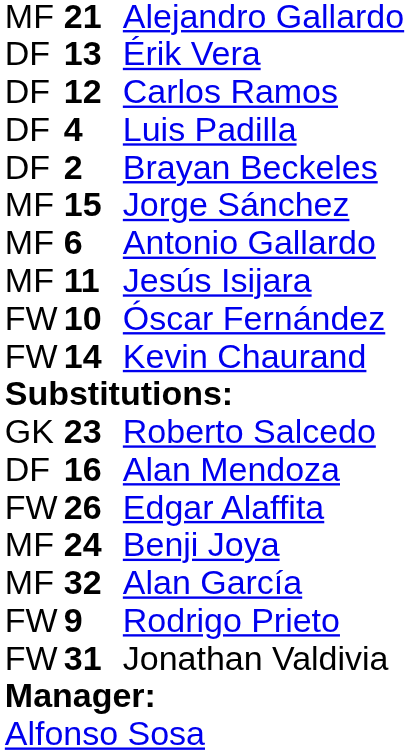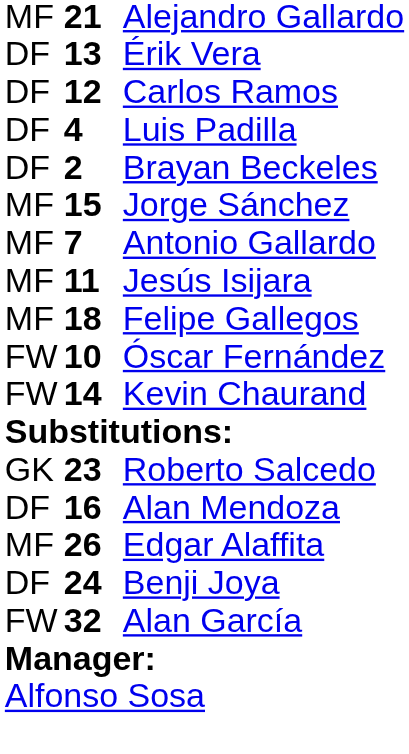Antonio Gallardo | column 2: 6 -> 7
+ row: MF | 18 | Felipe Gallegos
Edgar Alaffita | column 1: FW -> MF
Benji Joya | column 1: MF -> DF
Alan García | column 1: MF -> FW
- row: FW | 9 | Rodrigo Prieto
- row: FW | 31 | Jonathan Valdivia
